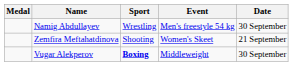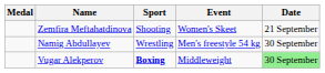rows swapped: Zemfira Meftahatdinova <-> Namig Abdullayev
Vugar Alekperov | Date: no background -> lightgreen background
